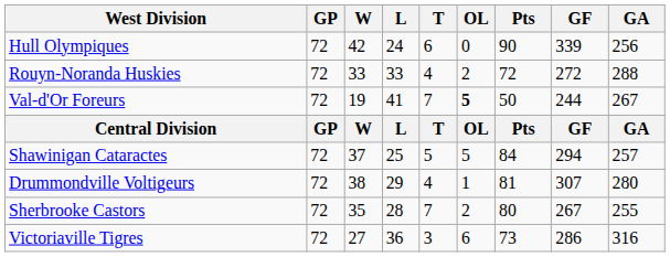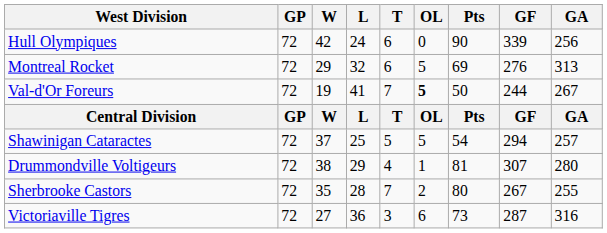- row: Rouyn-Noranda Huskies | 72 | 33 | 33 | 4 | 2 | 72 | 272 | 288
+ row: Montreal Rocket | 72 | 29 | 32 | 6 | 5 | 69 | 276 | 313
Shawinigan Cataractes | Pts: 84 -> 54
Victoriaville Tigres | GF: 286 -> 287
